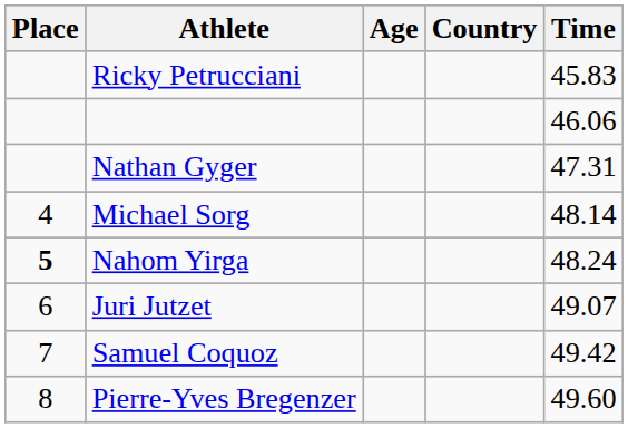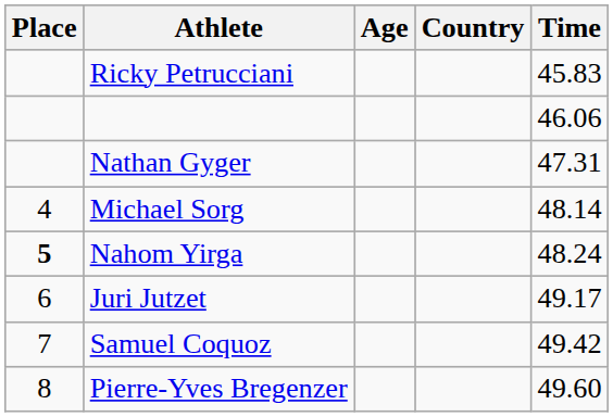Juri Jutzet | Time: 49.07 -> 49.17
